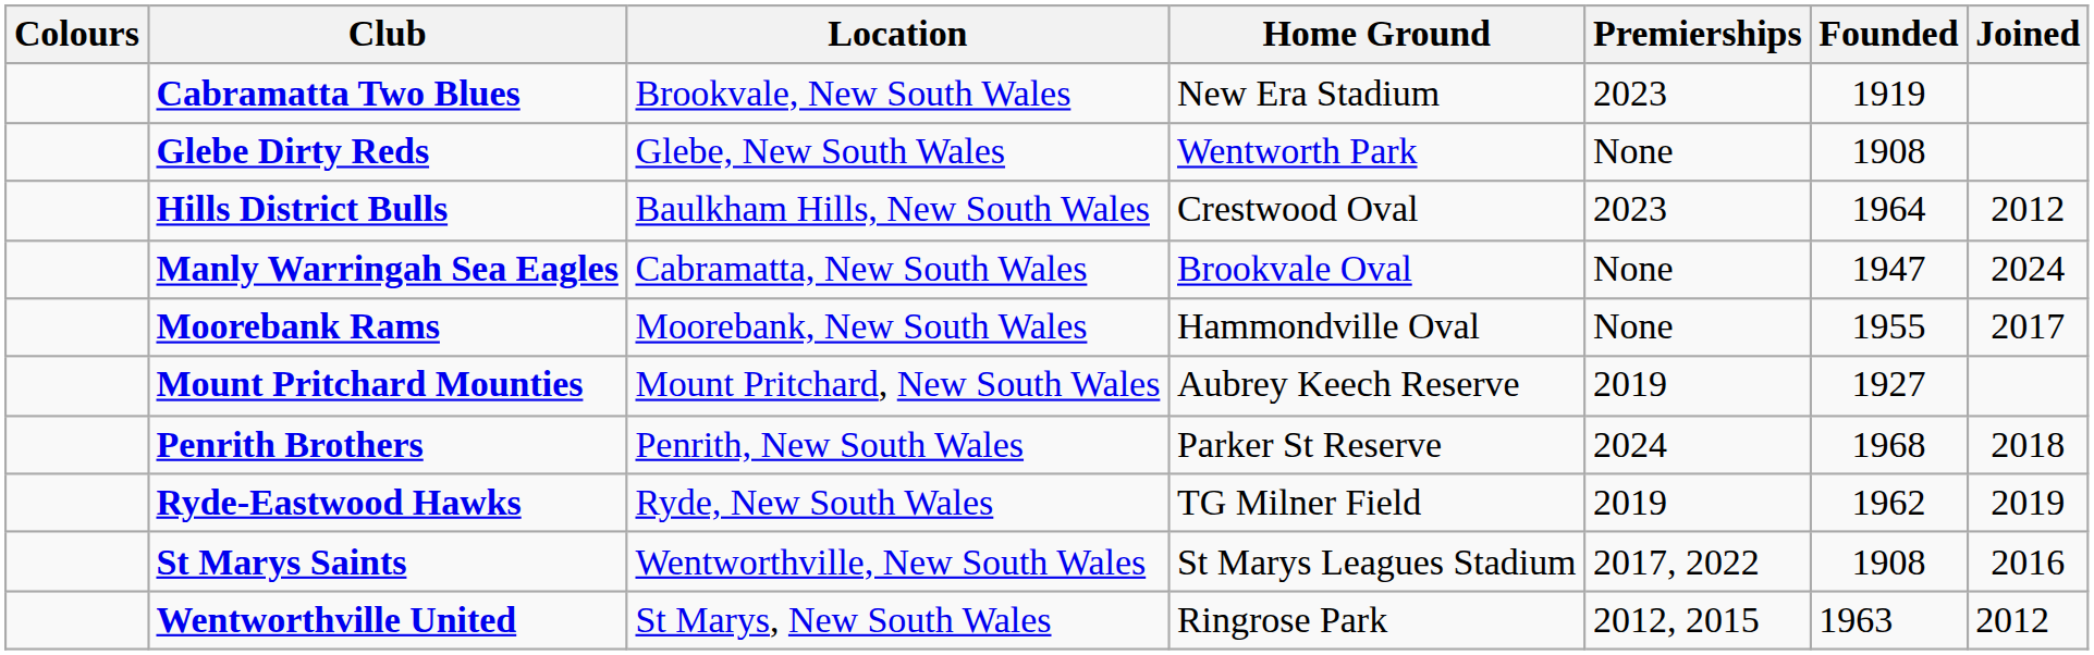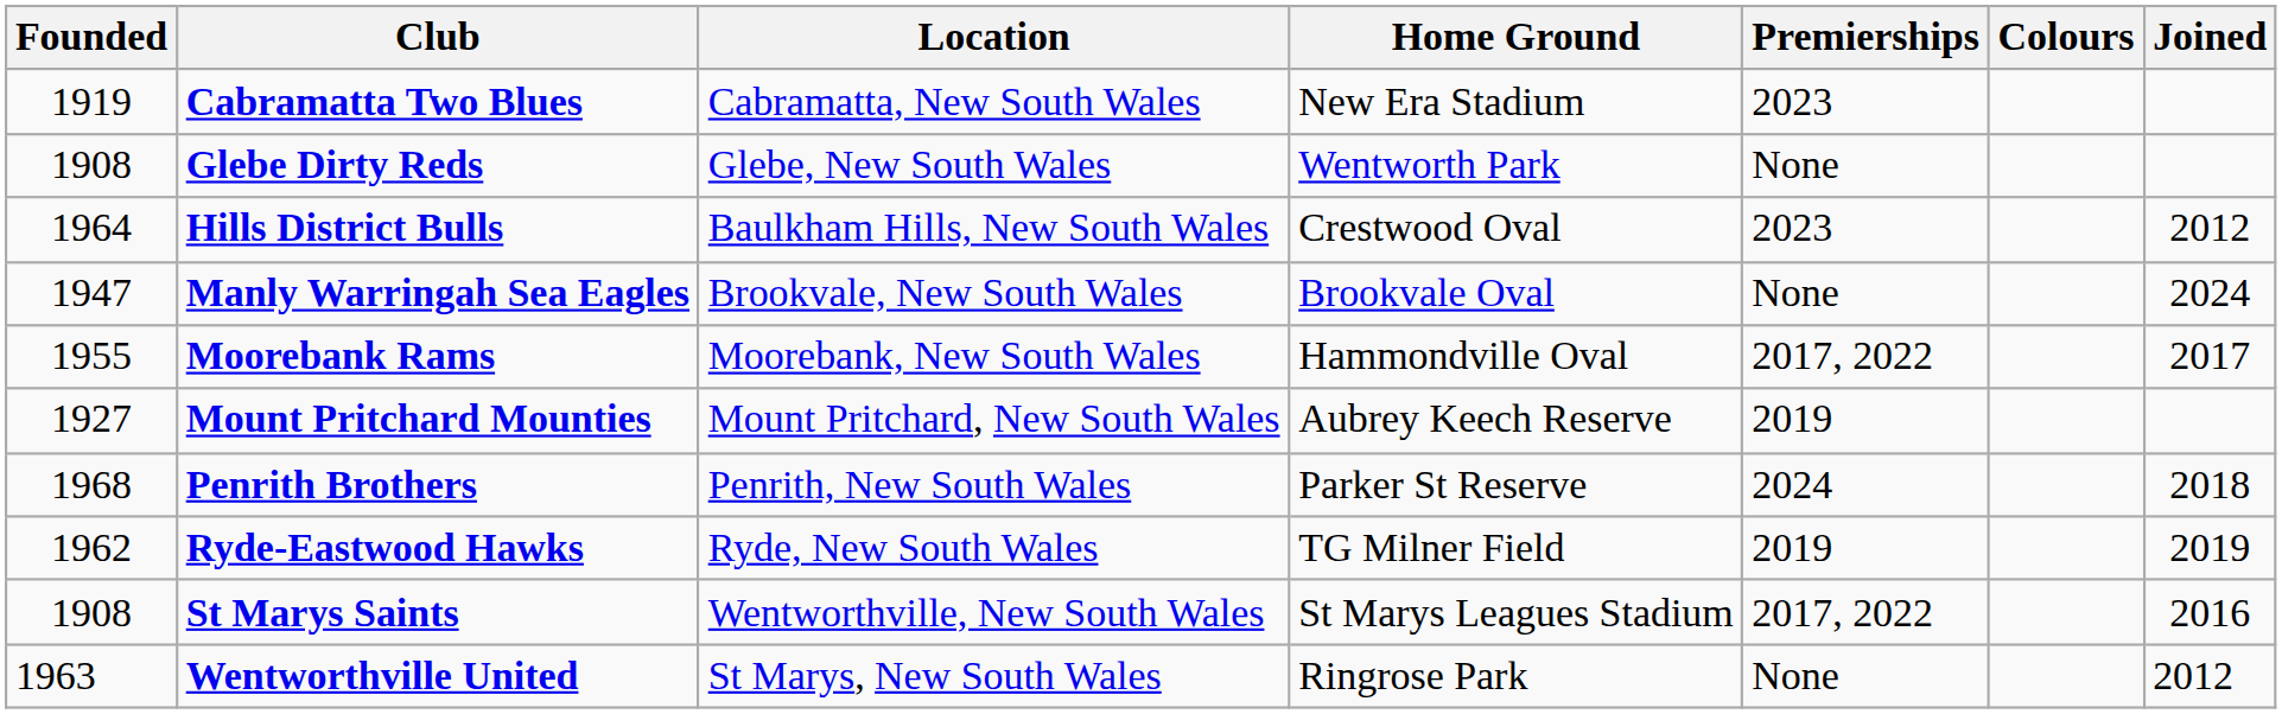columns swapped: Colours <-> Founded
Cabramatta Two Blues | Location: Brookvale, New South Wales -> Cabramatta, New South Wales
Manly Warringah Sea Eagles | Location: Cabramatta, New South Wales -> Brookvale, New South Wales
Moorebank Rams | Premierships: None -> 2017, 2022
Wentworthville United | Premierships: 2012, 2015 -> None
